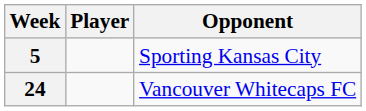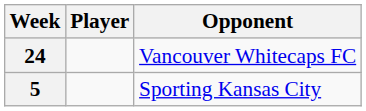rows swapped: 5 <-> 24
